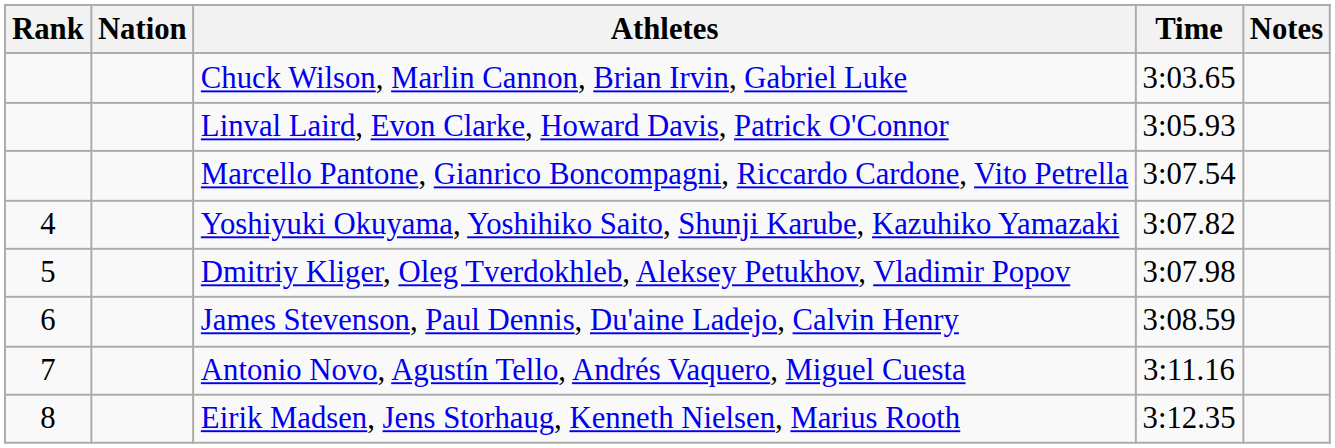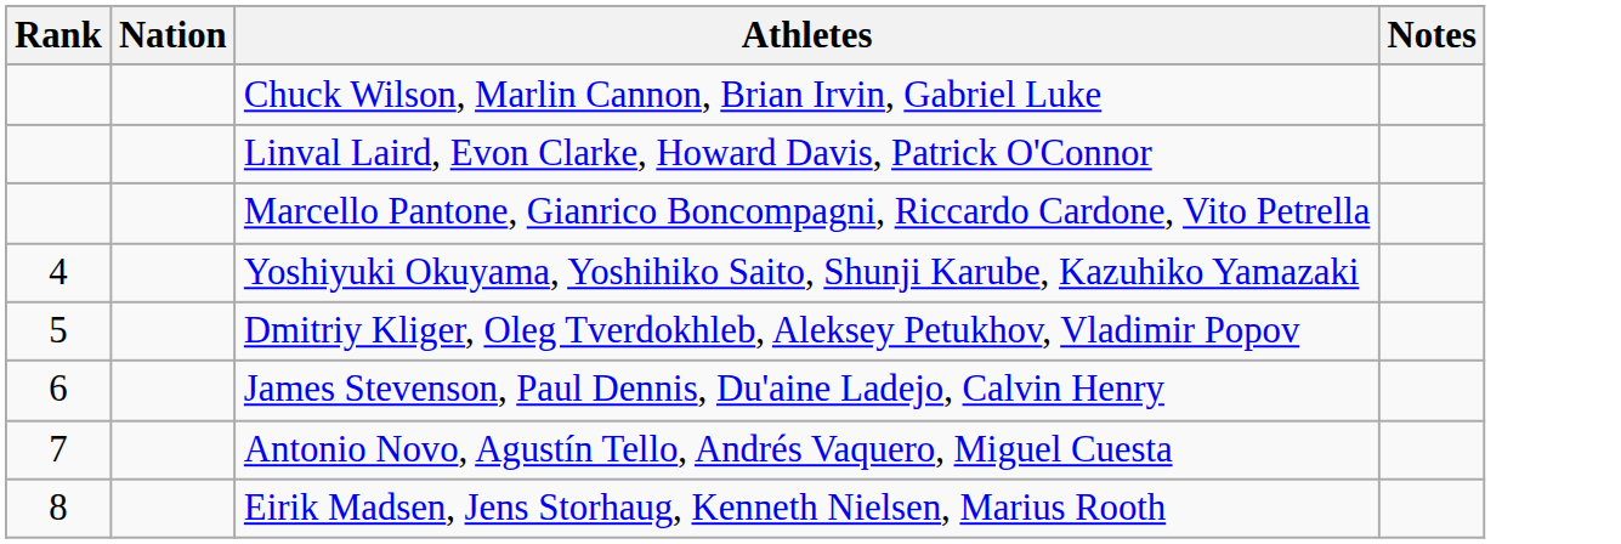- column: Time | 3:03.65 | 3:05.93 | 3:07.54 | 3:07.82 | 3:07.98 | 3:08.59 | 3:11.16 | 3:12.35
